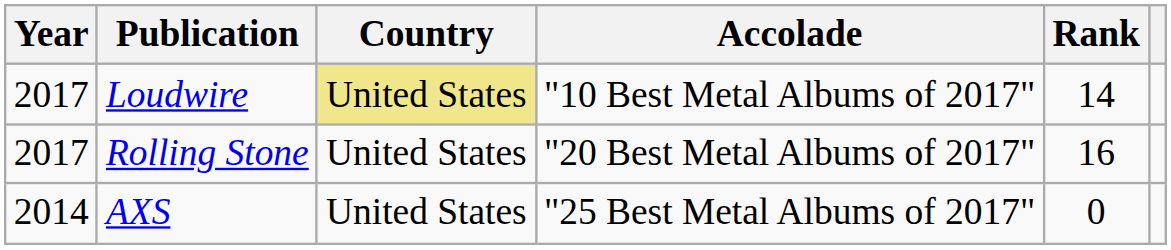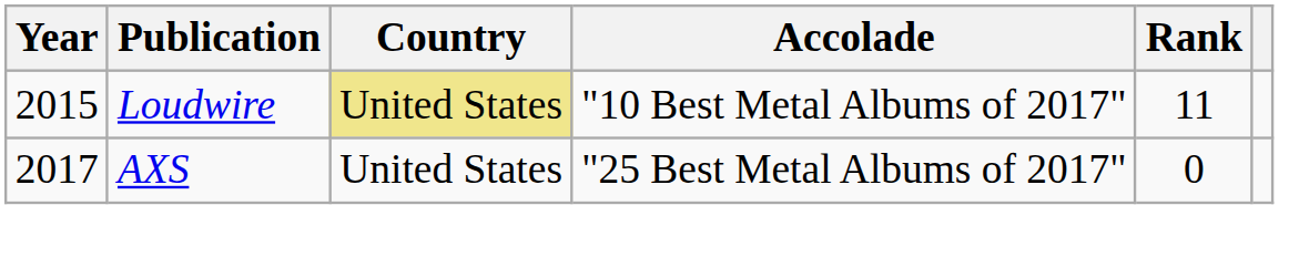Loudwire | Year: 2017 -> 2015
Loudwire | Rank: 14 -> 11
- row: 2017 | Rolling Stone | United States | "20 Best Metal Albums of 2017" | 16
AXS | Year: 2014 -> 2017
